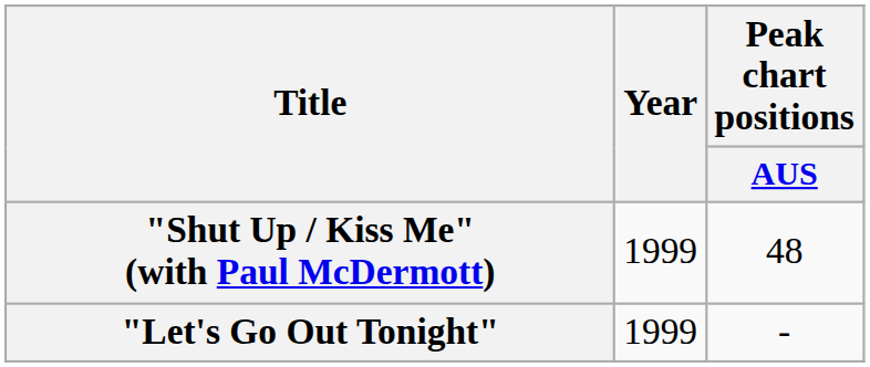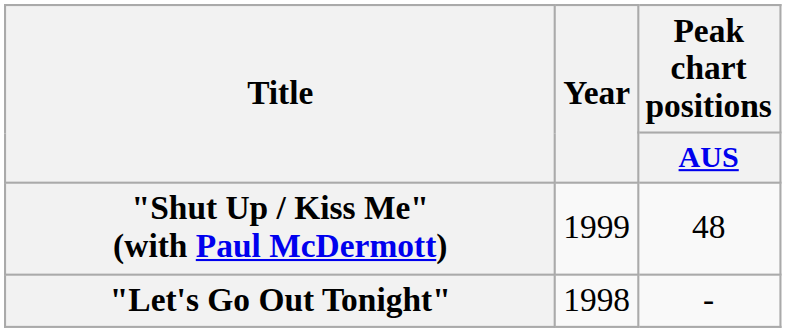"Let's Go Out Tonight" | Year: 1999 -> 1998
